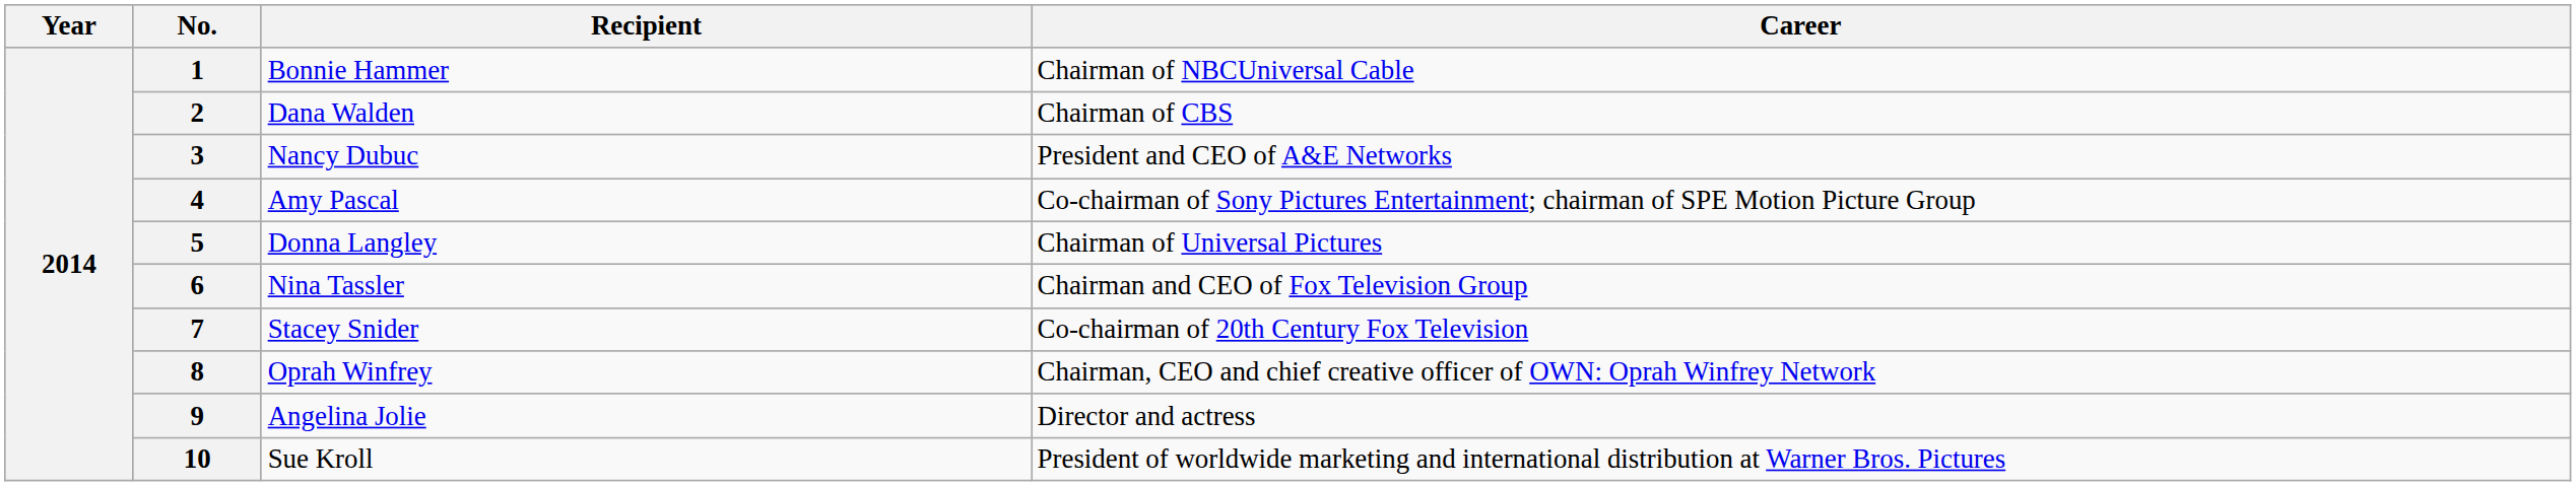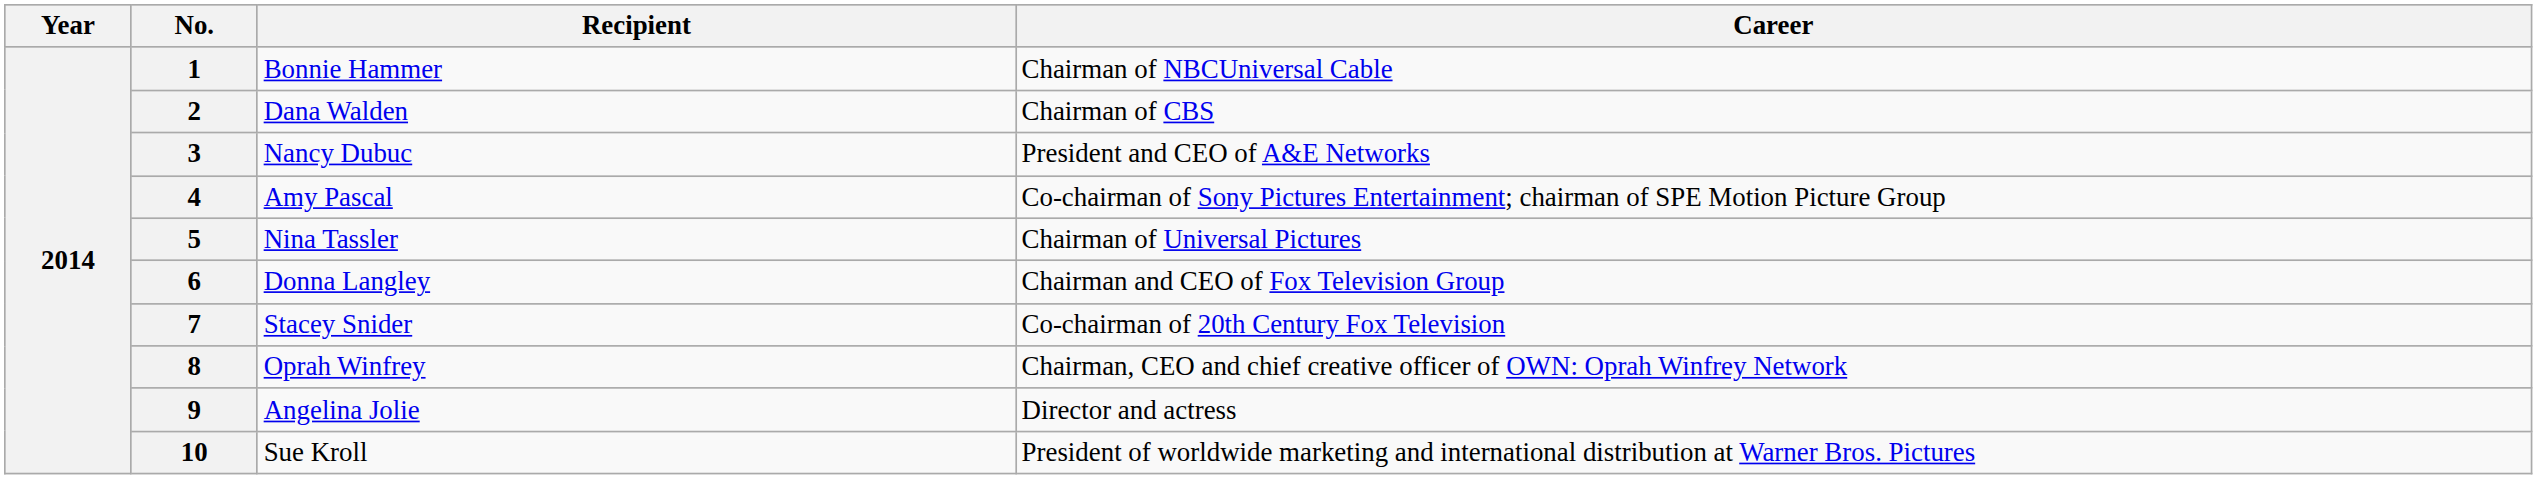5 | Recipient: Donna Langley -> Nina Tassler
6 | Recipient: Nina Tassler -> Donna Langley
